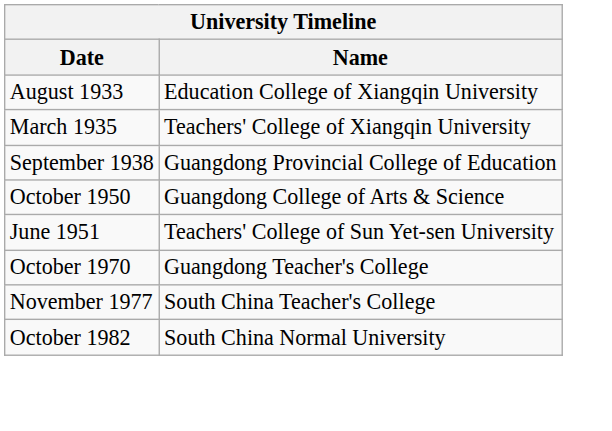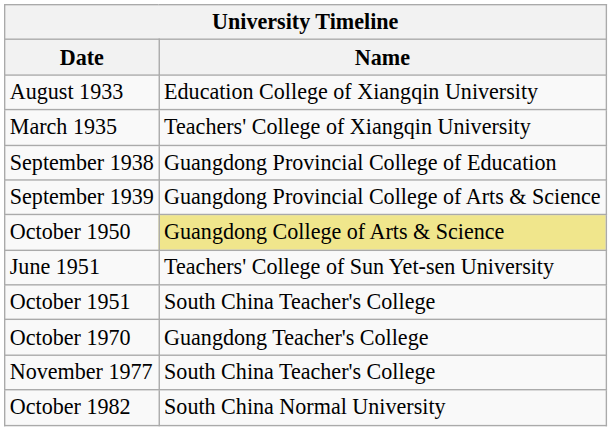+ row: September 1939 | Guangdong Provincial College of Arts & Science
October 1950 | Name: no background -> khaki background
+ row: October 1951 | South China Teacher's College
